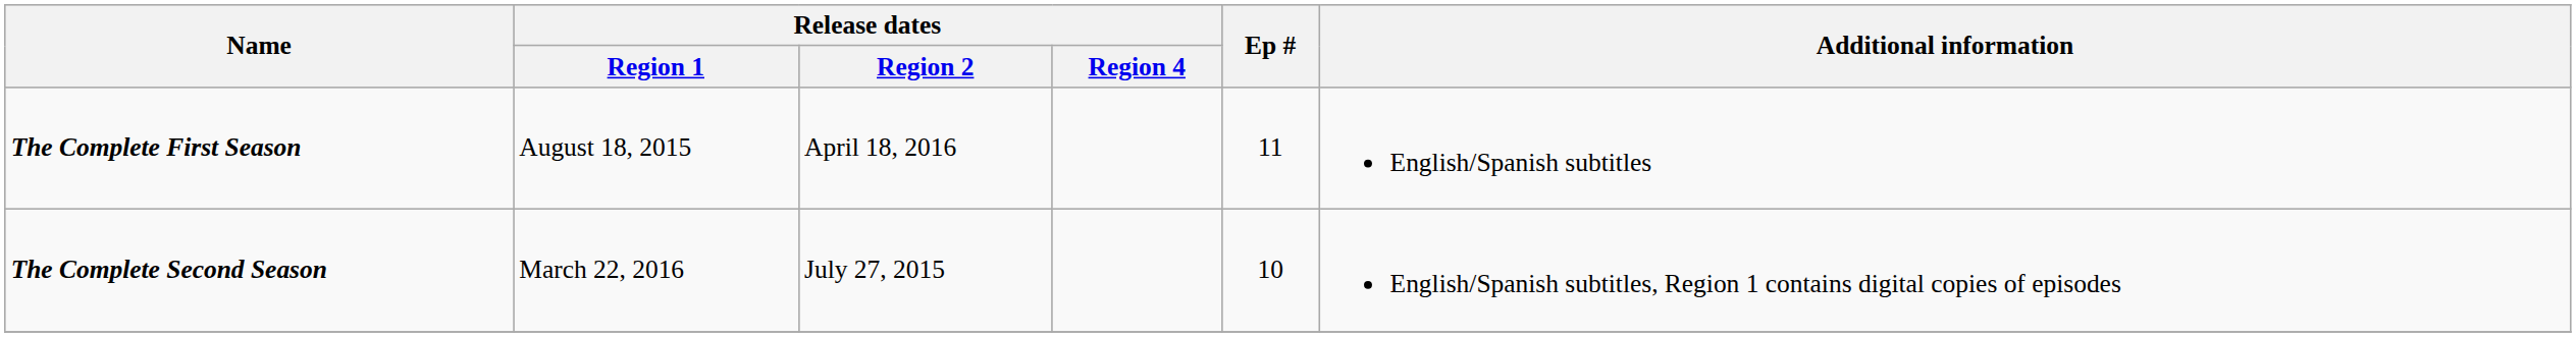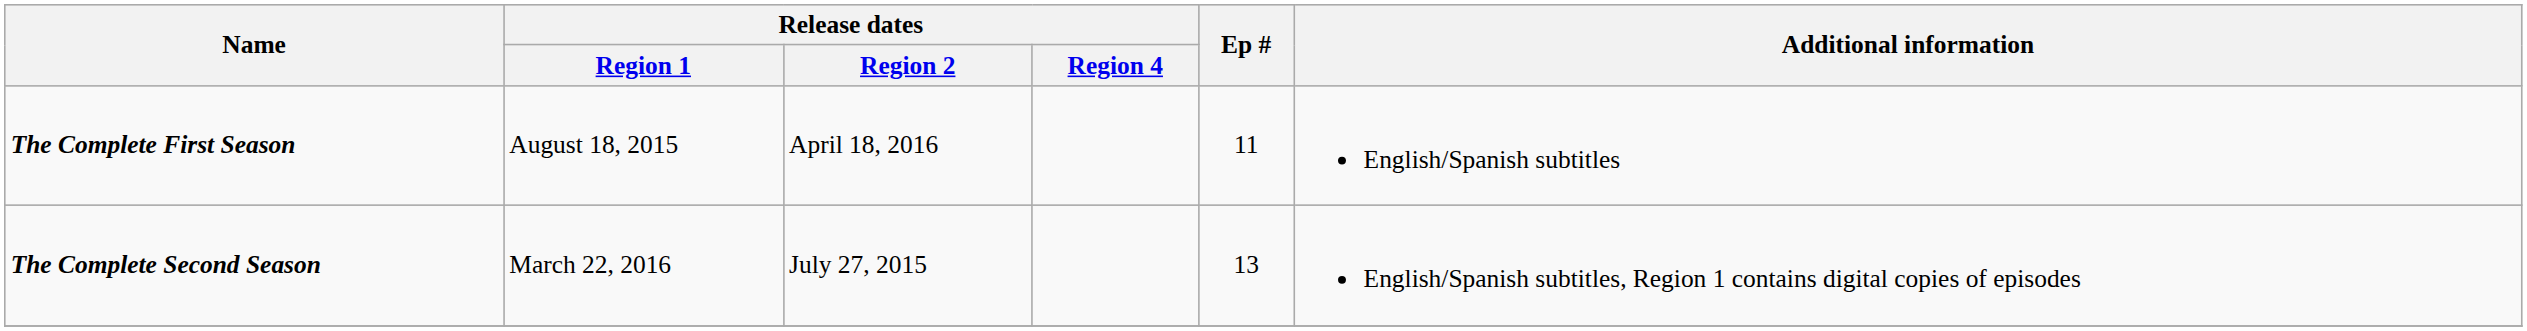The Complete Second Season | Ep #: 10 -> 13
